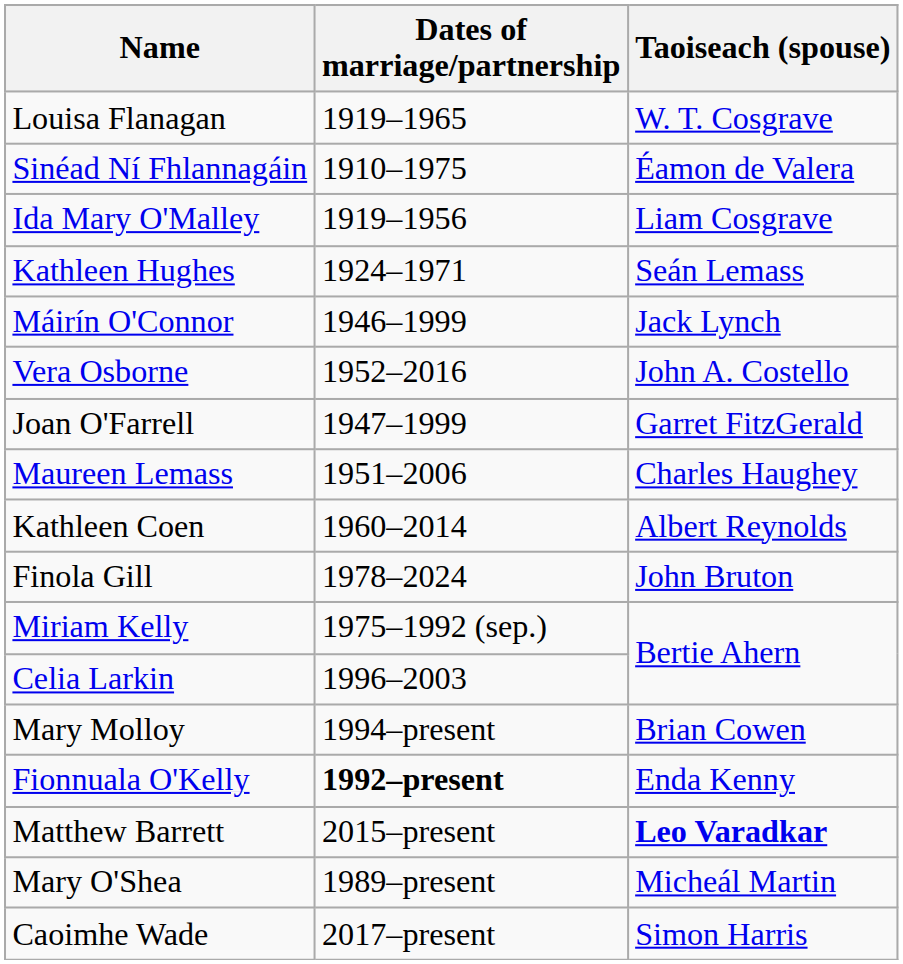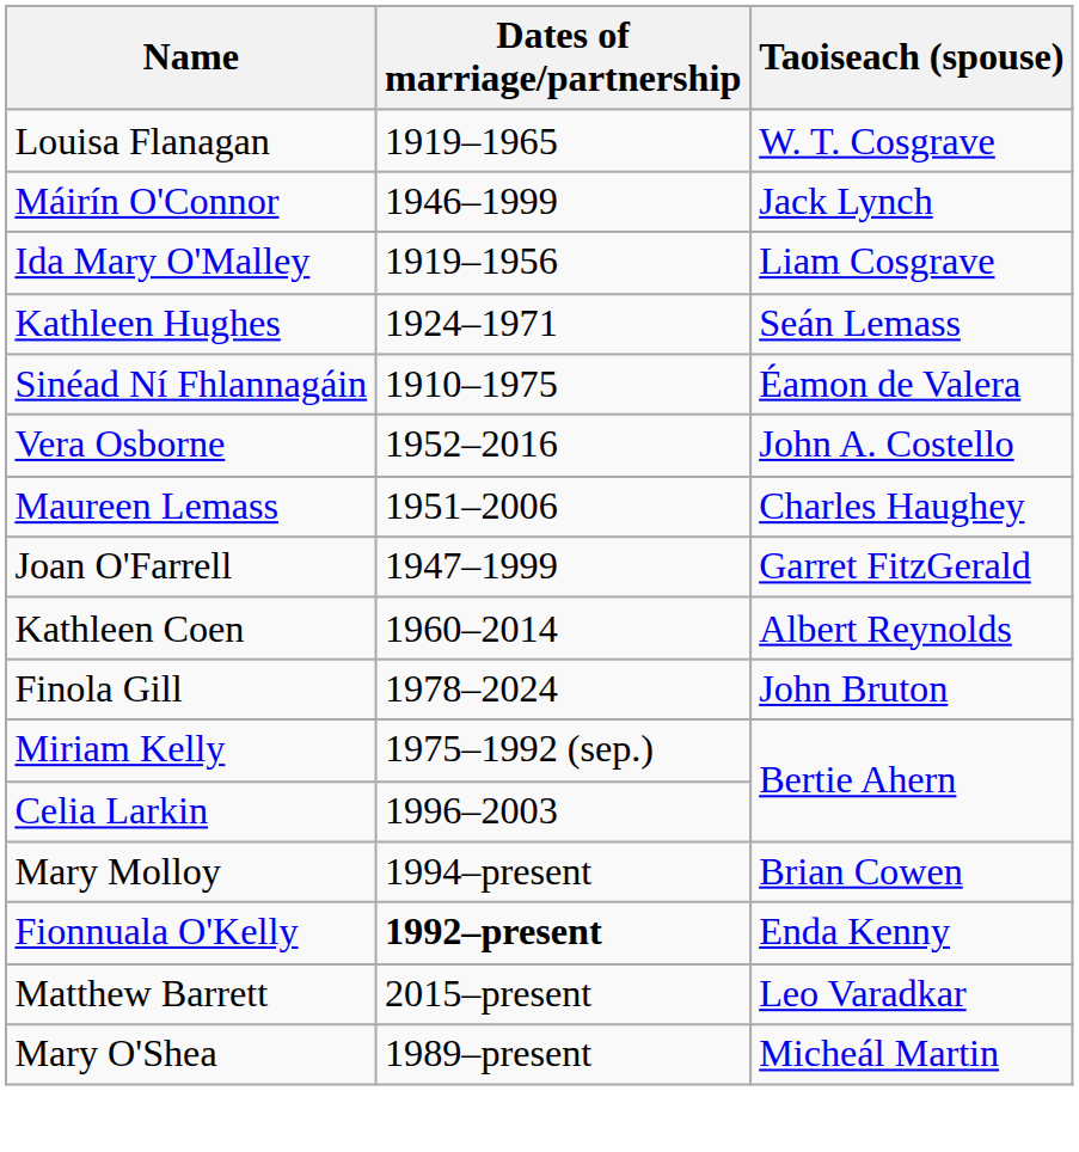rows swapped: Sinéad Ní Fhlannagáin <-> Máirín O'Connor
rows swapped: Maureen Lemass <-> Joan O'Farrell
Matthew Barrett | Taoiseach (spouse): bold -> normal
- row: Caoimhe Wade | 2017–present | Simon Harris
